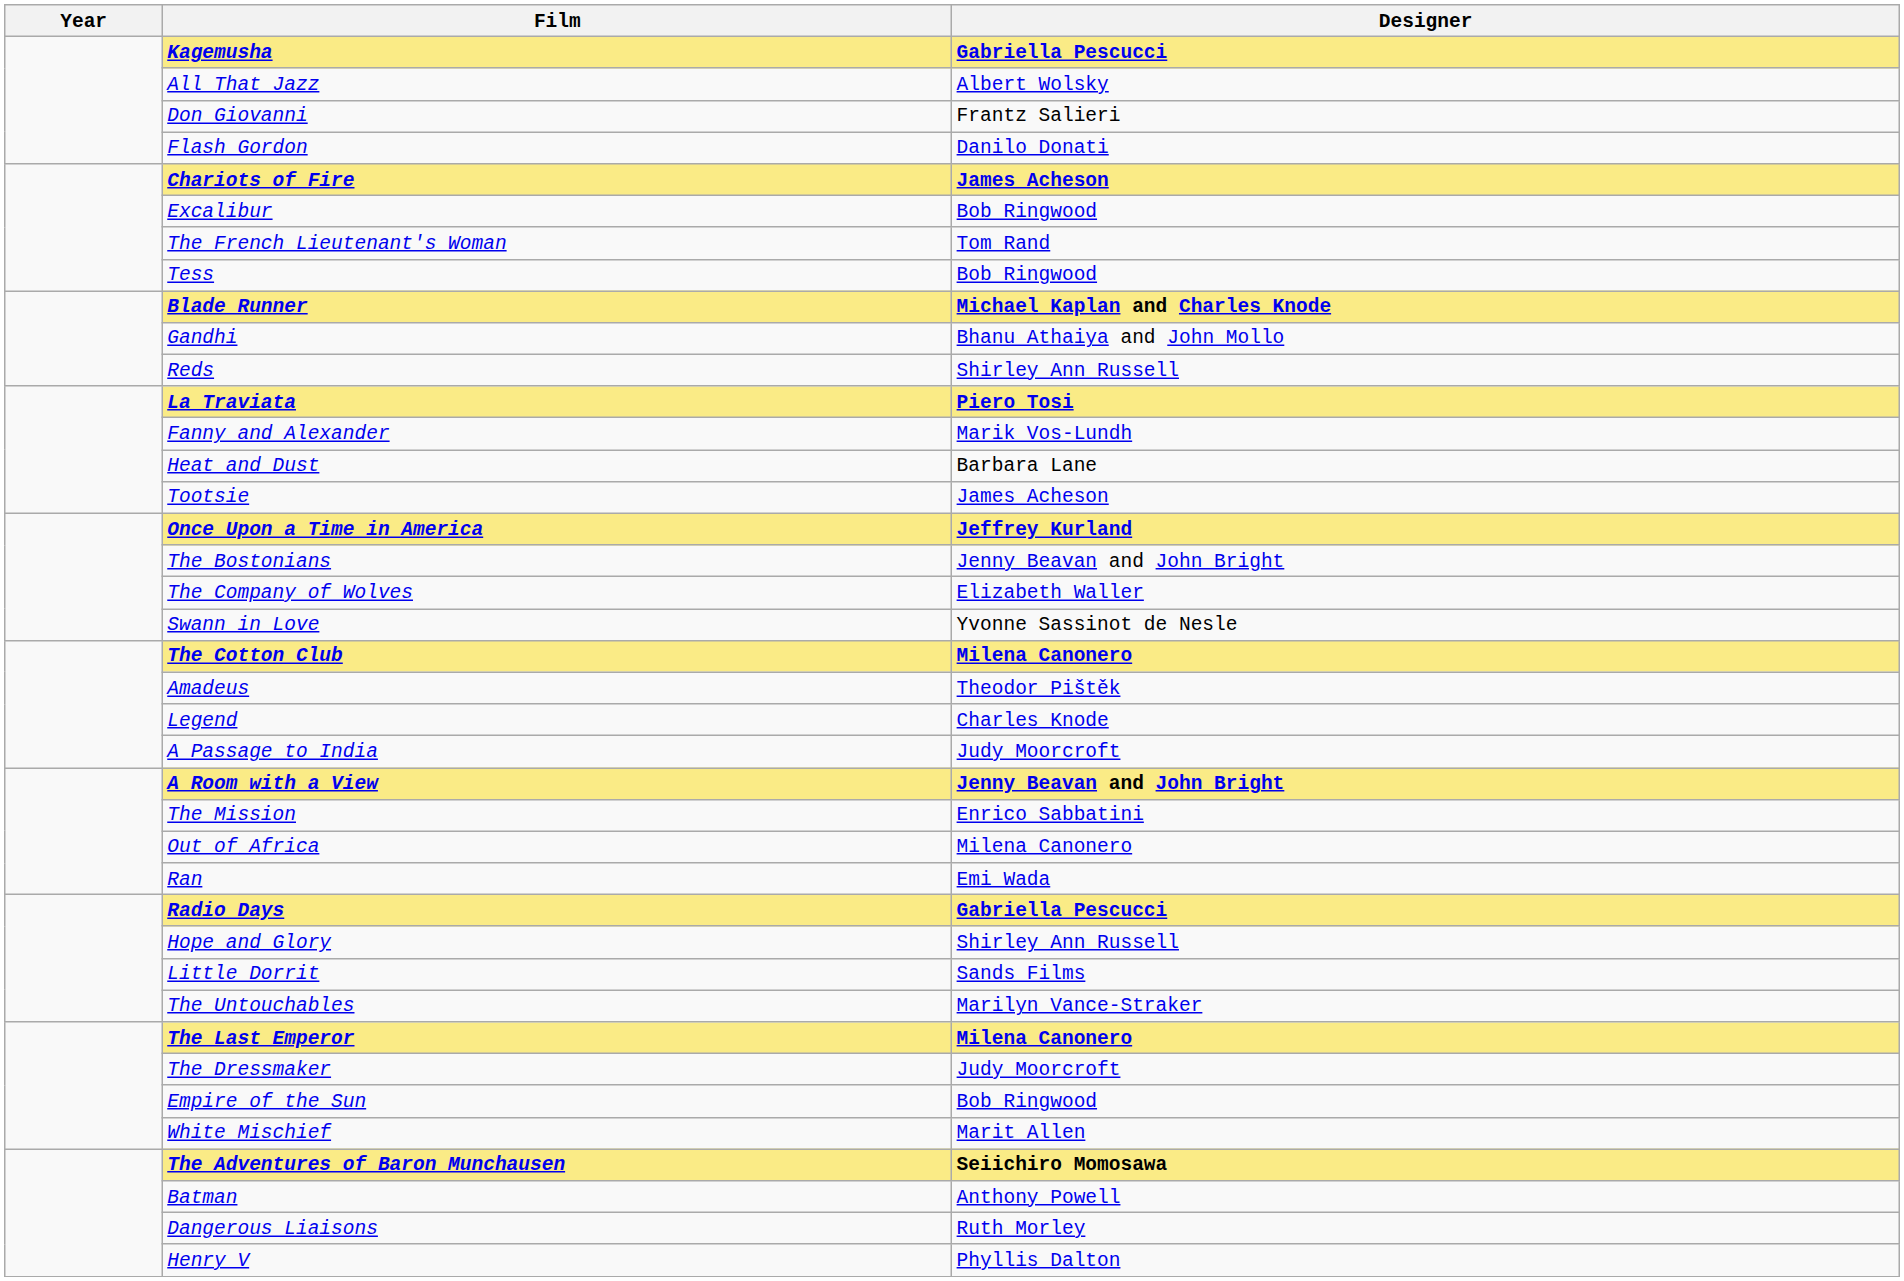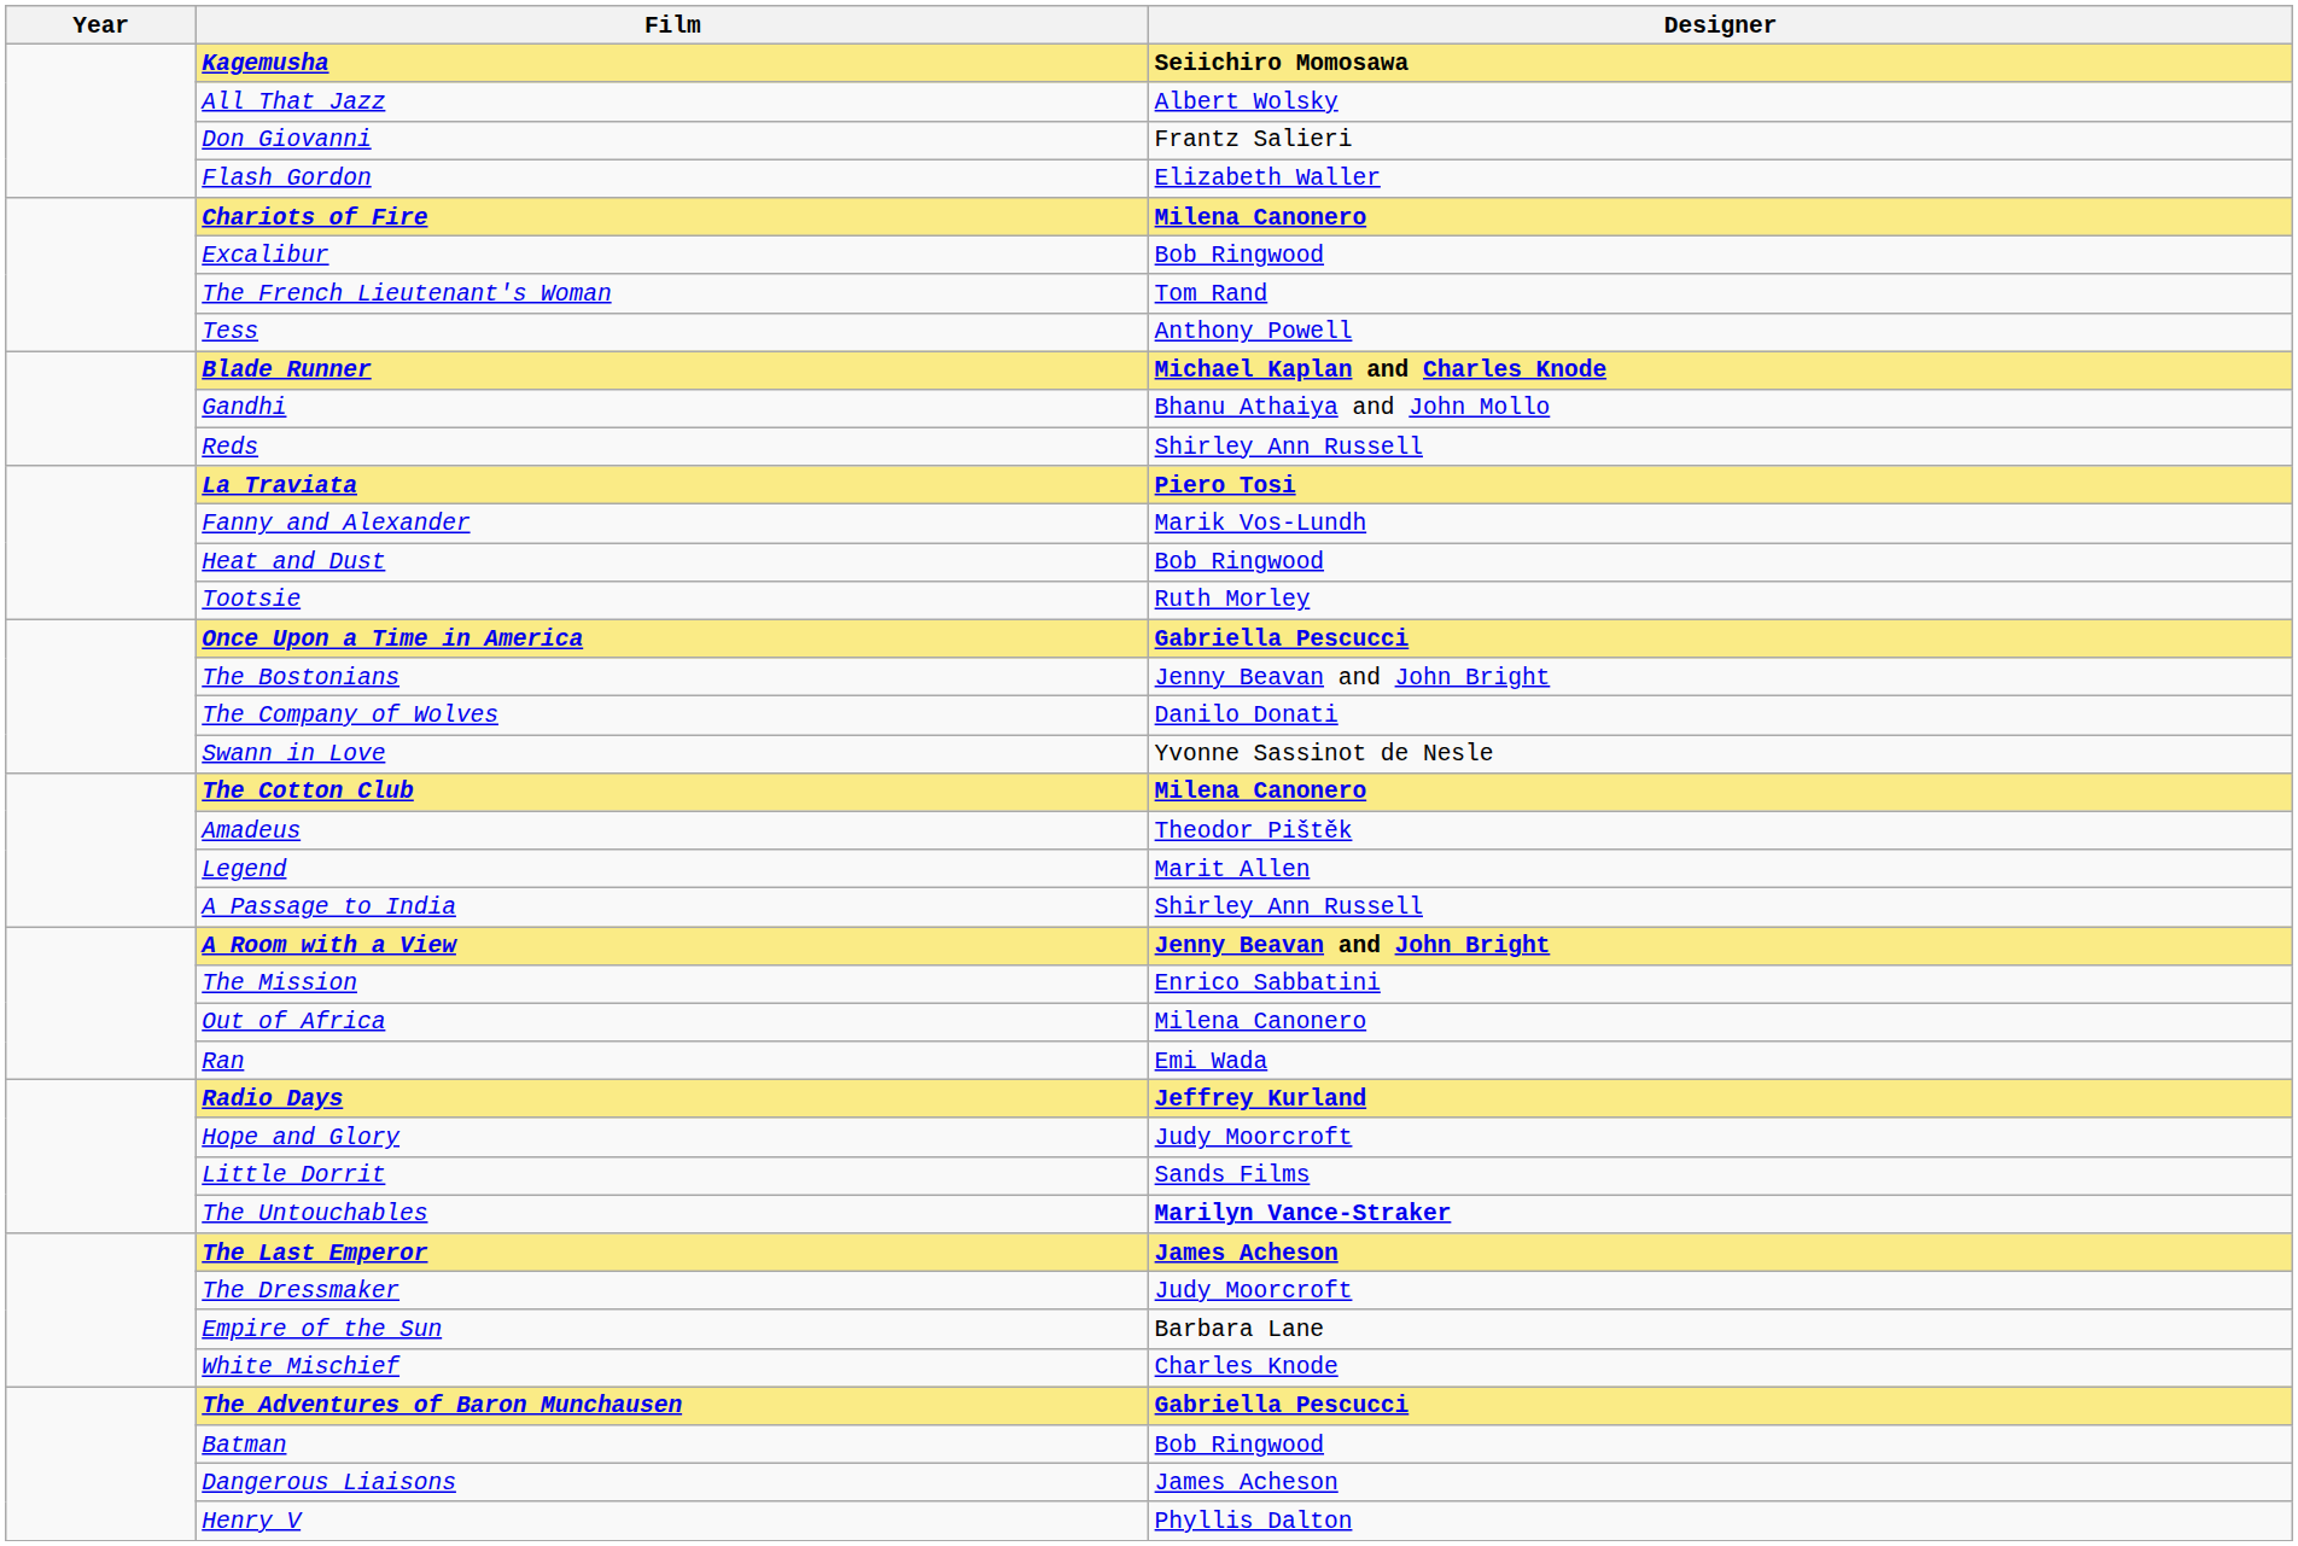Kagemusha | Designer: Gabriella Pescucci -> Seiichiro Momosawa
Flash Gordon | Designer: Danilo Donati -> Elizabeth Waller
Chariots of Fire | Designer: James Acheson -> Milena Canonero
Tess | Designer: Bob Ringwood -> Anthony Powell
Heat and Dust | Designer: Barbara Lane -> Bob Ringwood
Tootsie | Designer: James Acheson -> Ruth Morley
Once Upon a Time in America | Designer: Jeffrey Kurland -> Gabriella Pescucci
The Company of Wolves | Designer: Elizabeth Waller -> Danilo Donati
Legend | Designer: Charles Knode -> Marit Allen
A Passage to India | Designer: Judy Moorcroft -> Shirley Ann Russell
Radio Days | Designer: Gabriella Pescucci -> Jeffrey Kurland
Hope and Glory | Designer: Shirley Ann Russell -> Judy Moorcroft
The Untouchables | Designer: normal -> bold
The Last Emperor | Designer: Milena Canonero -> James Acheson
Empire of the Sun | Designer: Bob Ringwood -> Barbara Lane
White Mischief | Designer: Marit Allen -> Charles Knode
The Adventures of Baron Munchausen | Designer: Seiichiro Momosawa -> Gabriella Pescucci
Batman | Designer: Anthony Powell -> Bob Ringwood
Dangerous Liaisons | Designer: Ruth Morley -> James Acheson
